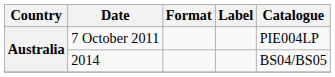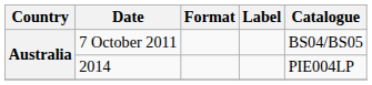7 October 2011 | Catalogue: PIE004LP -> BS04/BS05
2014 | Catalogue: BS04/BS05 -> PIE004LP
